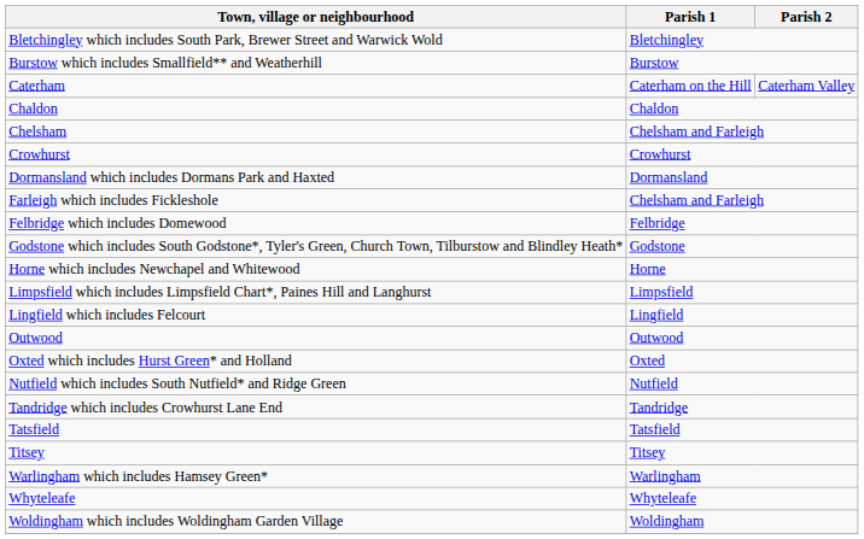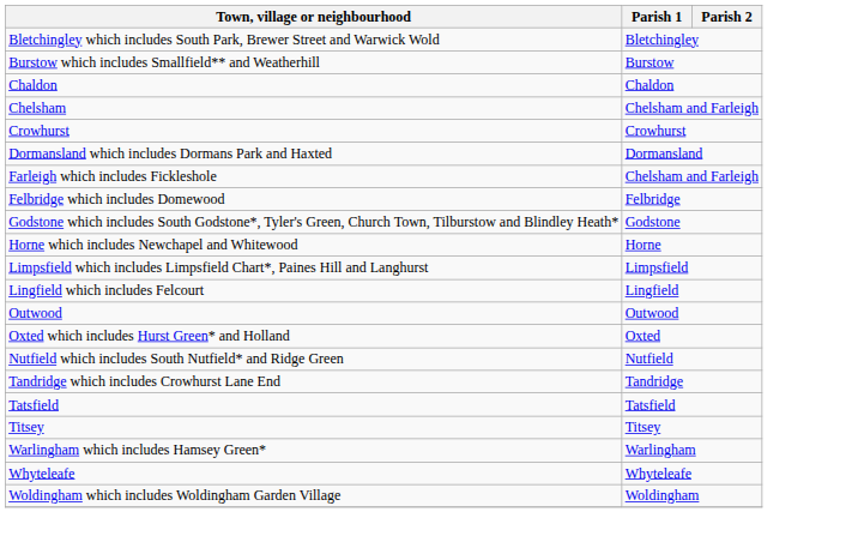- row: Caterham | Caterham on the Hill | Caterham Valley
